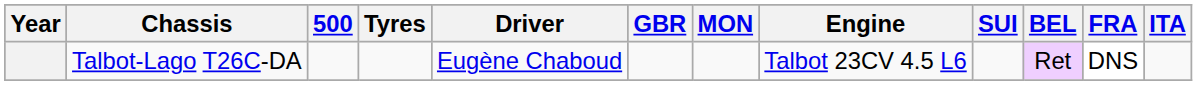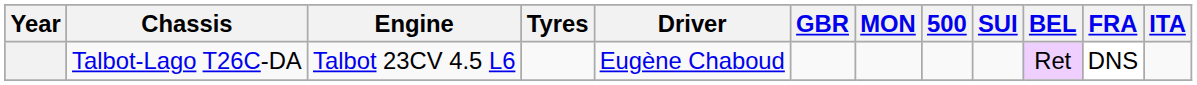columns swapped: Engine <-> 500
